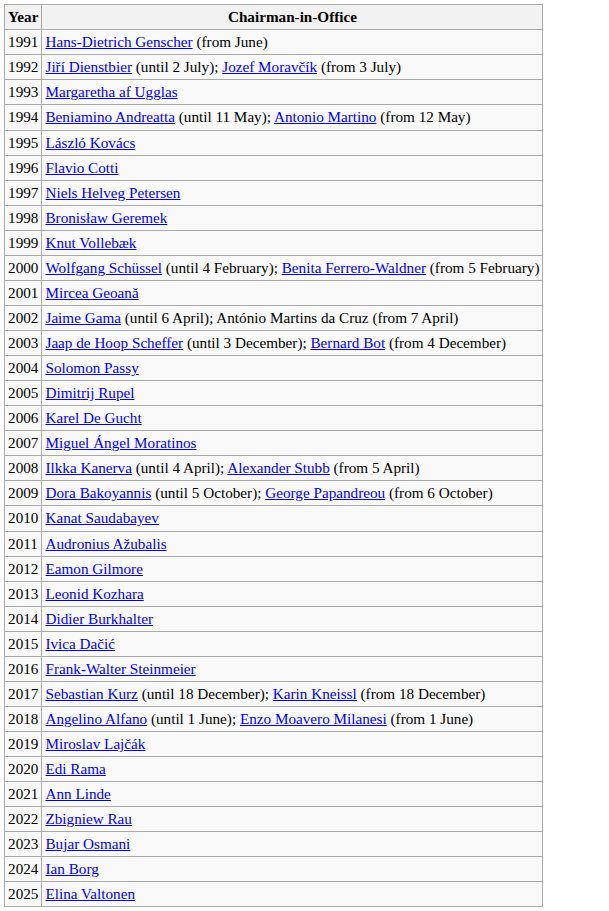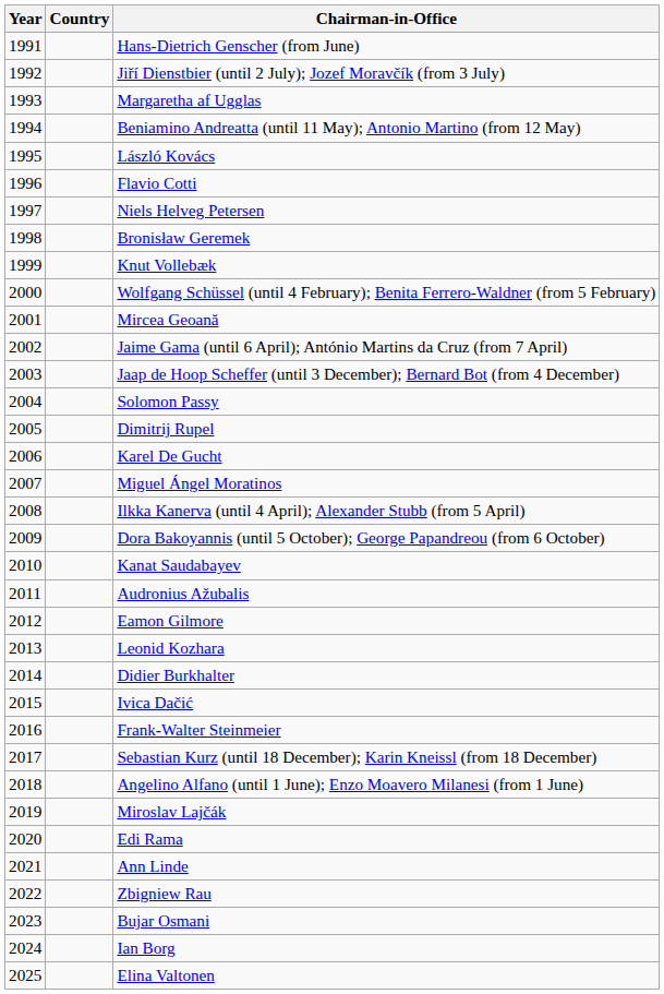+ column: Country
